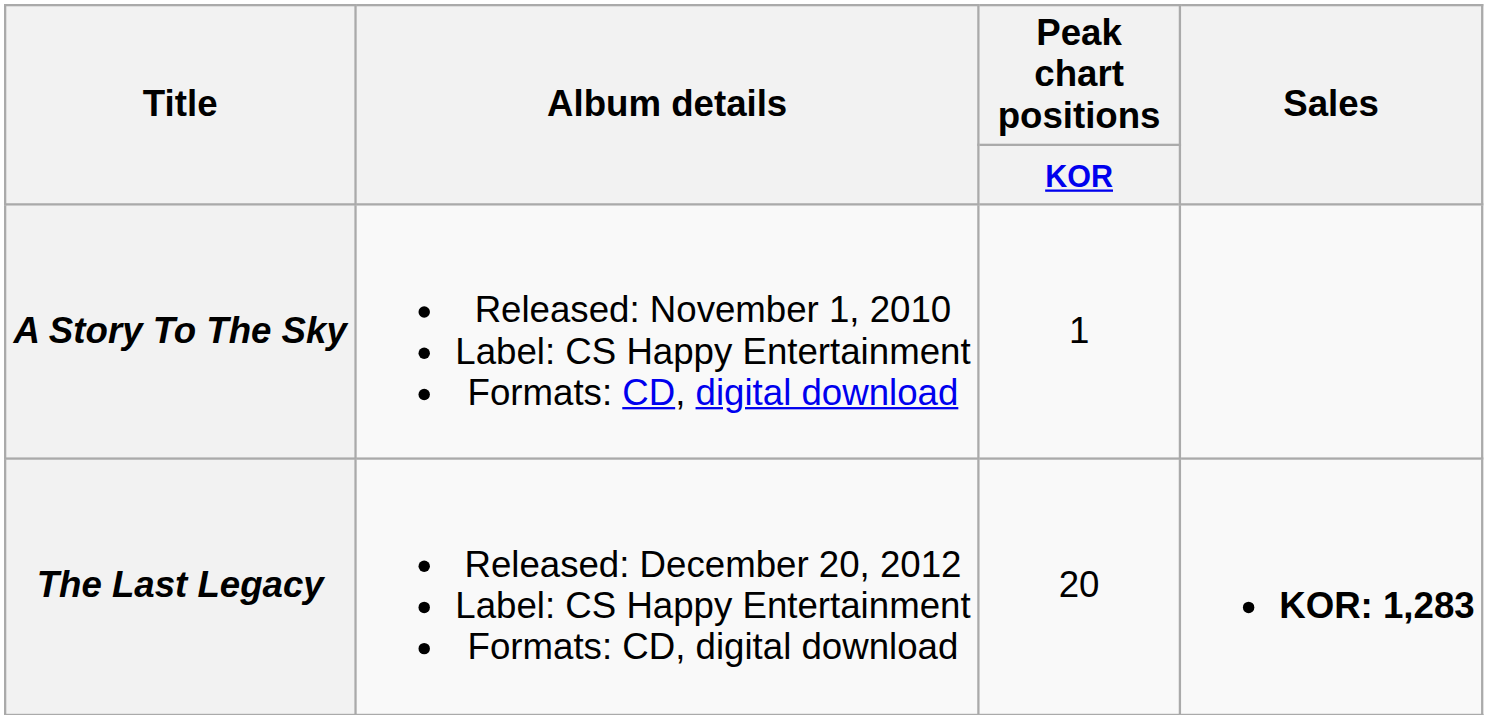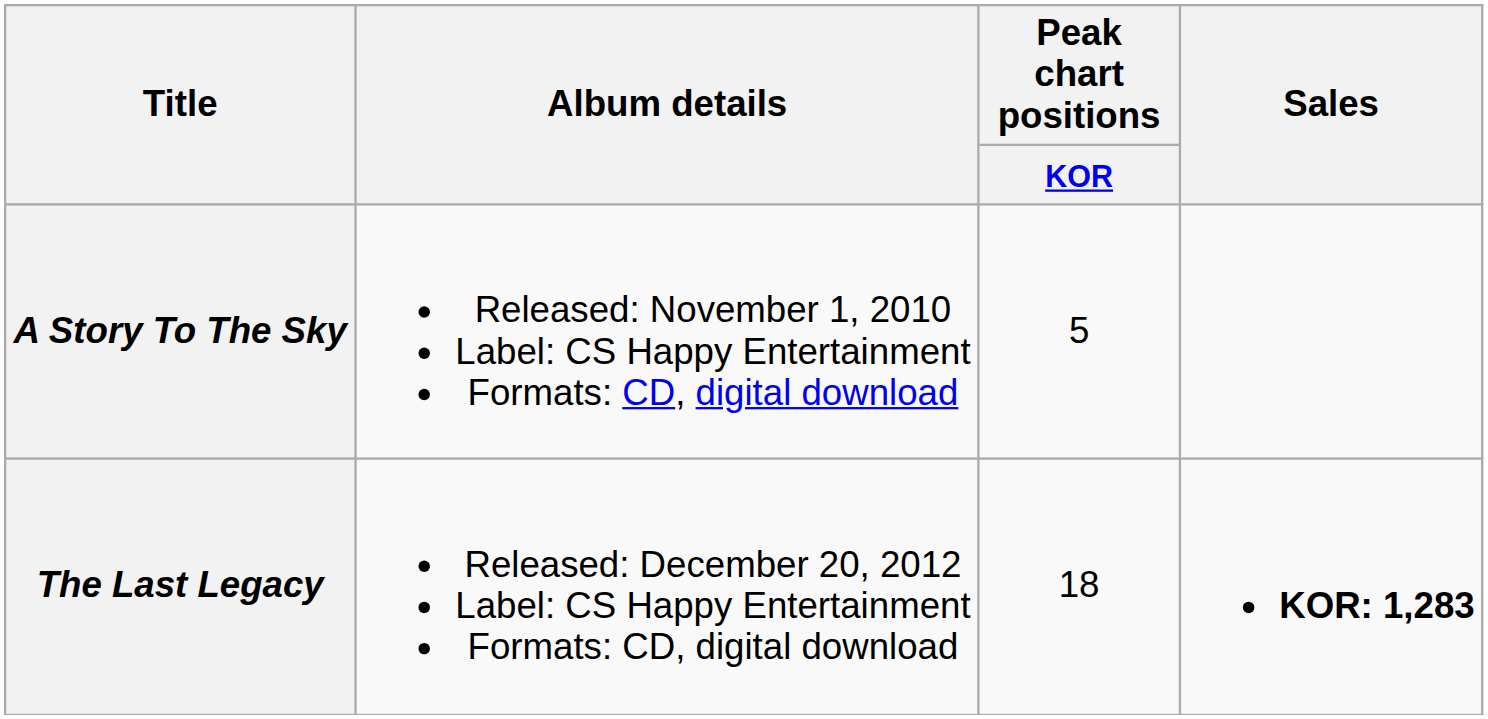A Story To The Sky | Peak chart positions / KOR: 1 -> 5
The Last Legacy | Peak chart positions / KOR: 20 -> 18
